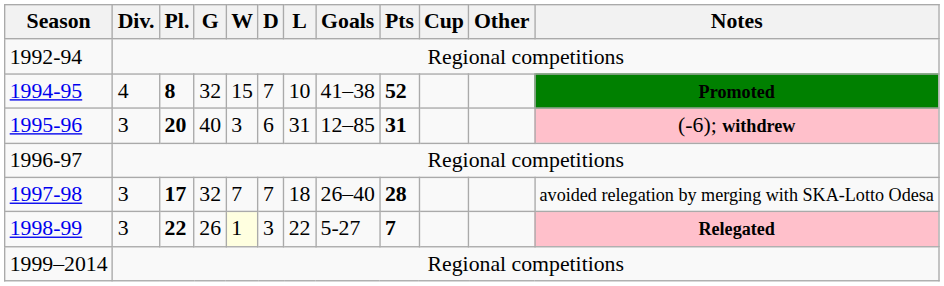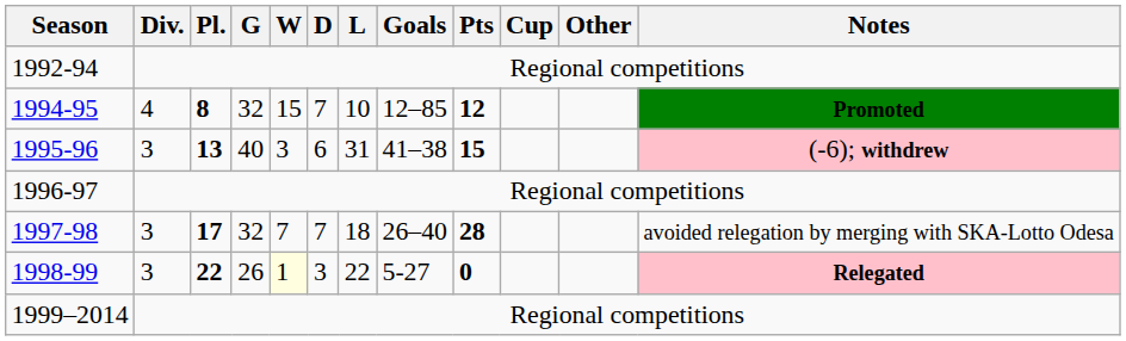1994-95 | Goals: 41–38 -> 12–85
1994-95 | Pts: 52 -> 12
1995-96 | Pl.: 20 -> 13
1995-96 | Goals: 12–85 -> 41–38
1995-96 | Pts: 31 -> 15
1998-99 | Pts: 7 -> 0
